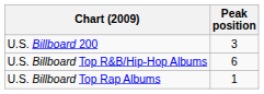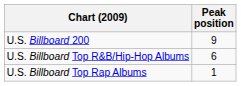U.S. Billboard 200 | Peak position: 3 -> 9
